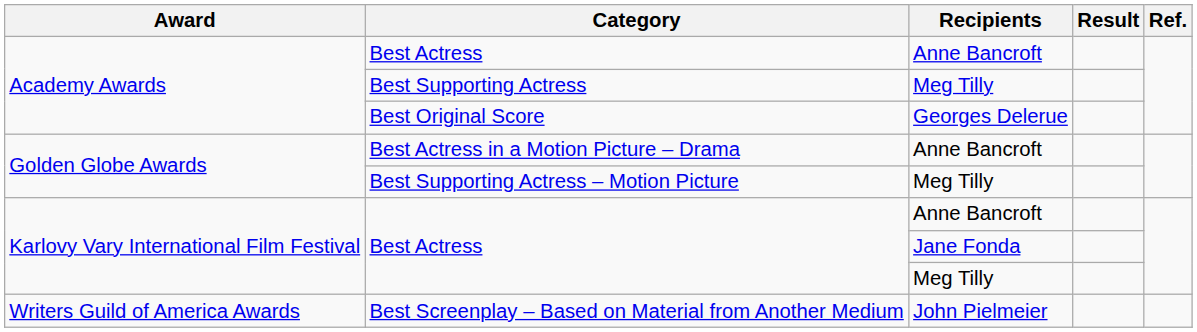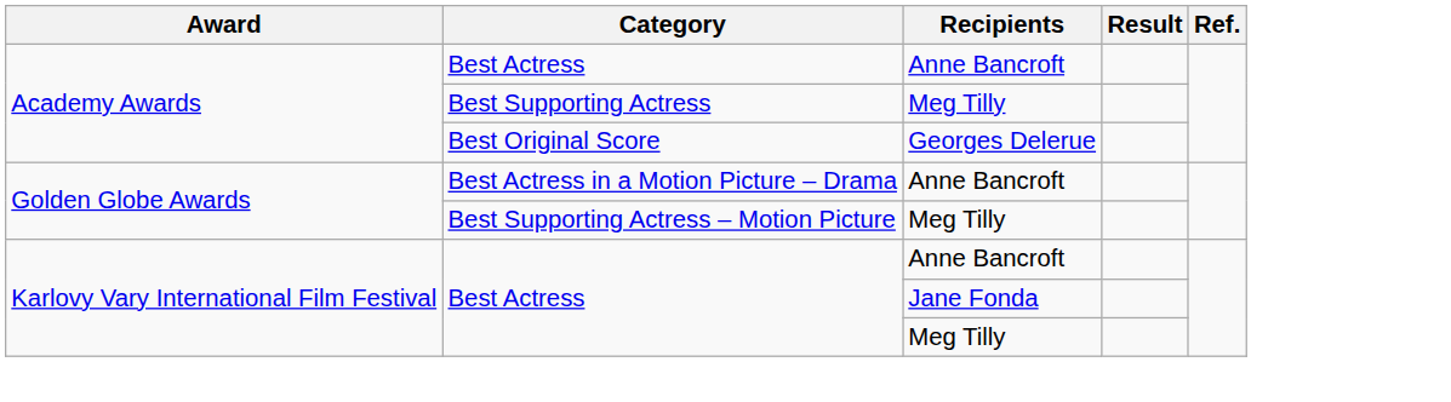- row: Writers Guild of America Awards | Best Screenplay – Based on Material from Another Medium | John Pielmeier
